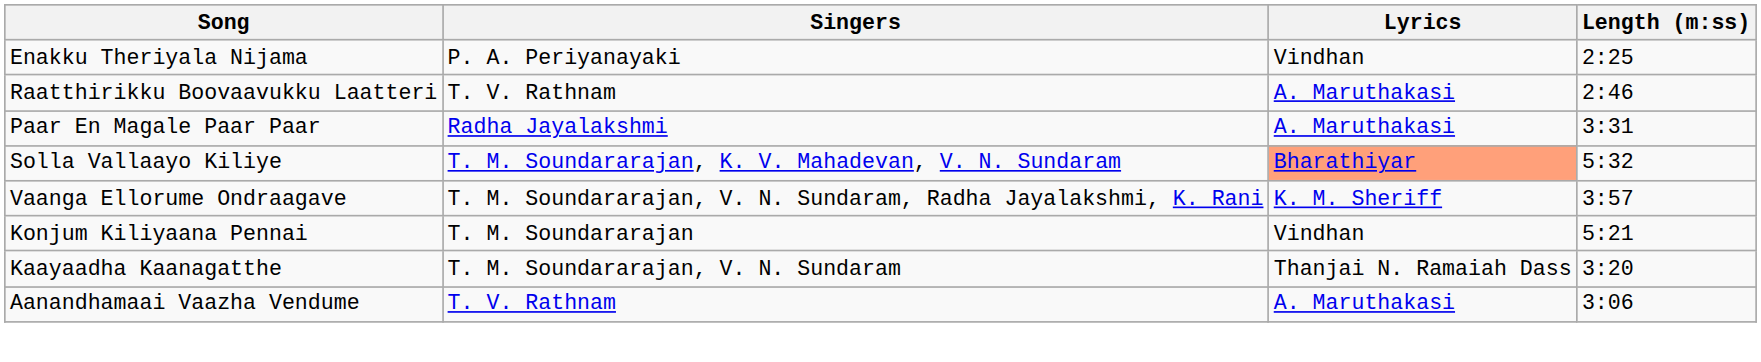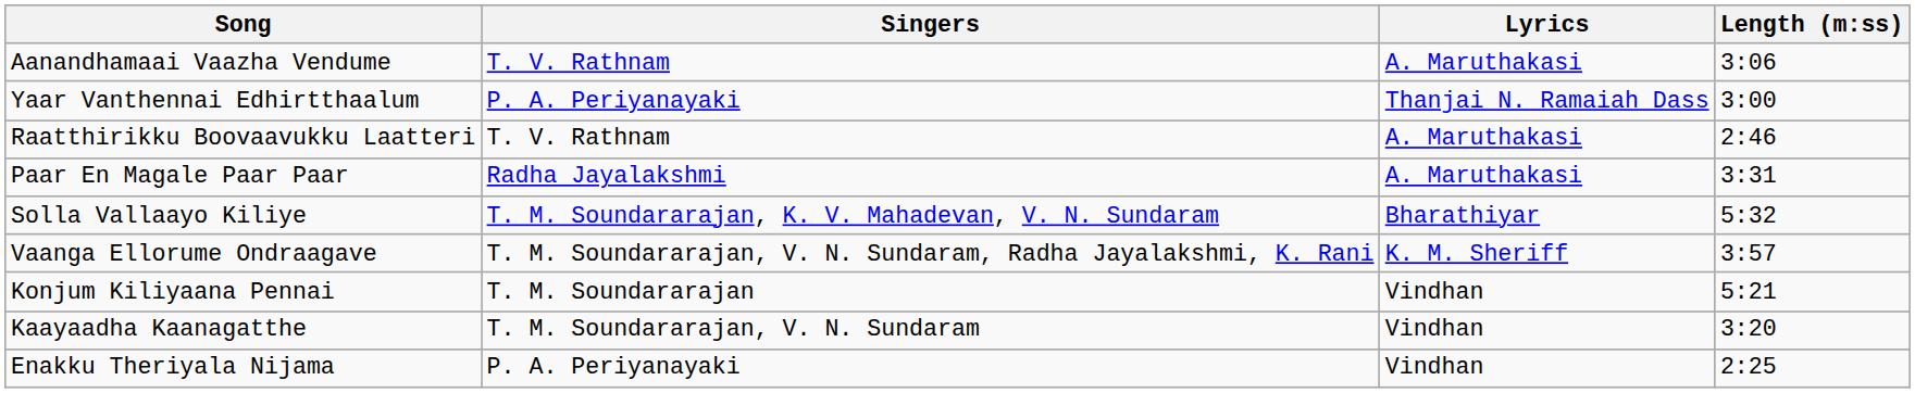rows swapped: Aanandhamaai Vaazha Vendume <-> Enakku Theriyala Nijama
+ row: Yaar Vanthennai Edhirtthaalum | P. A. Periyanayaki | Thanjai N. Ramaiah Dass | 3:00
Solla Vallaayo Kiliye | Lyrics: lightsalmon background -> no background
Kaayaadha Kaanagatthe | Lyrics: Thanjai N. Ramaiah Dass -> Vindhan
